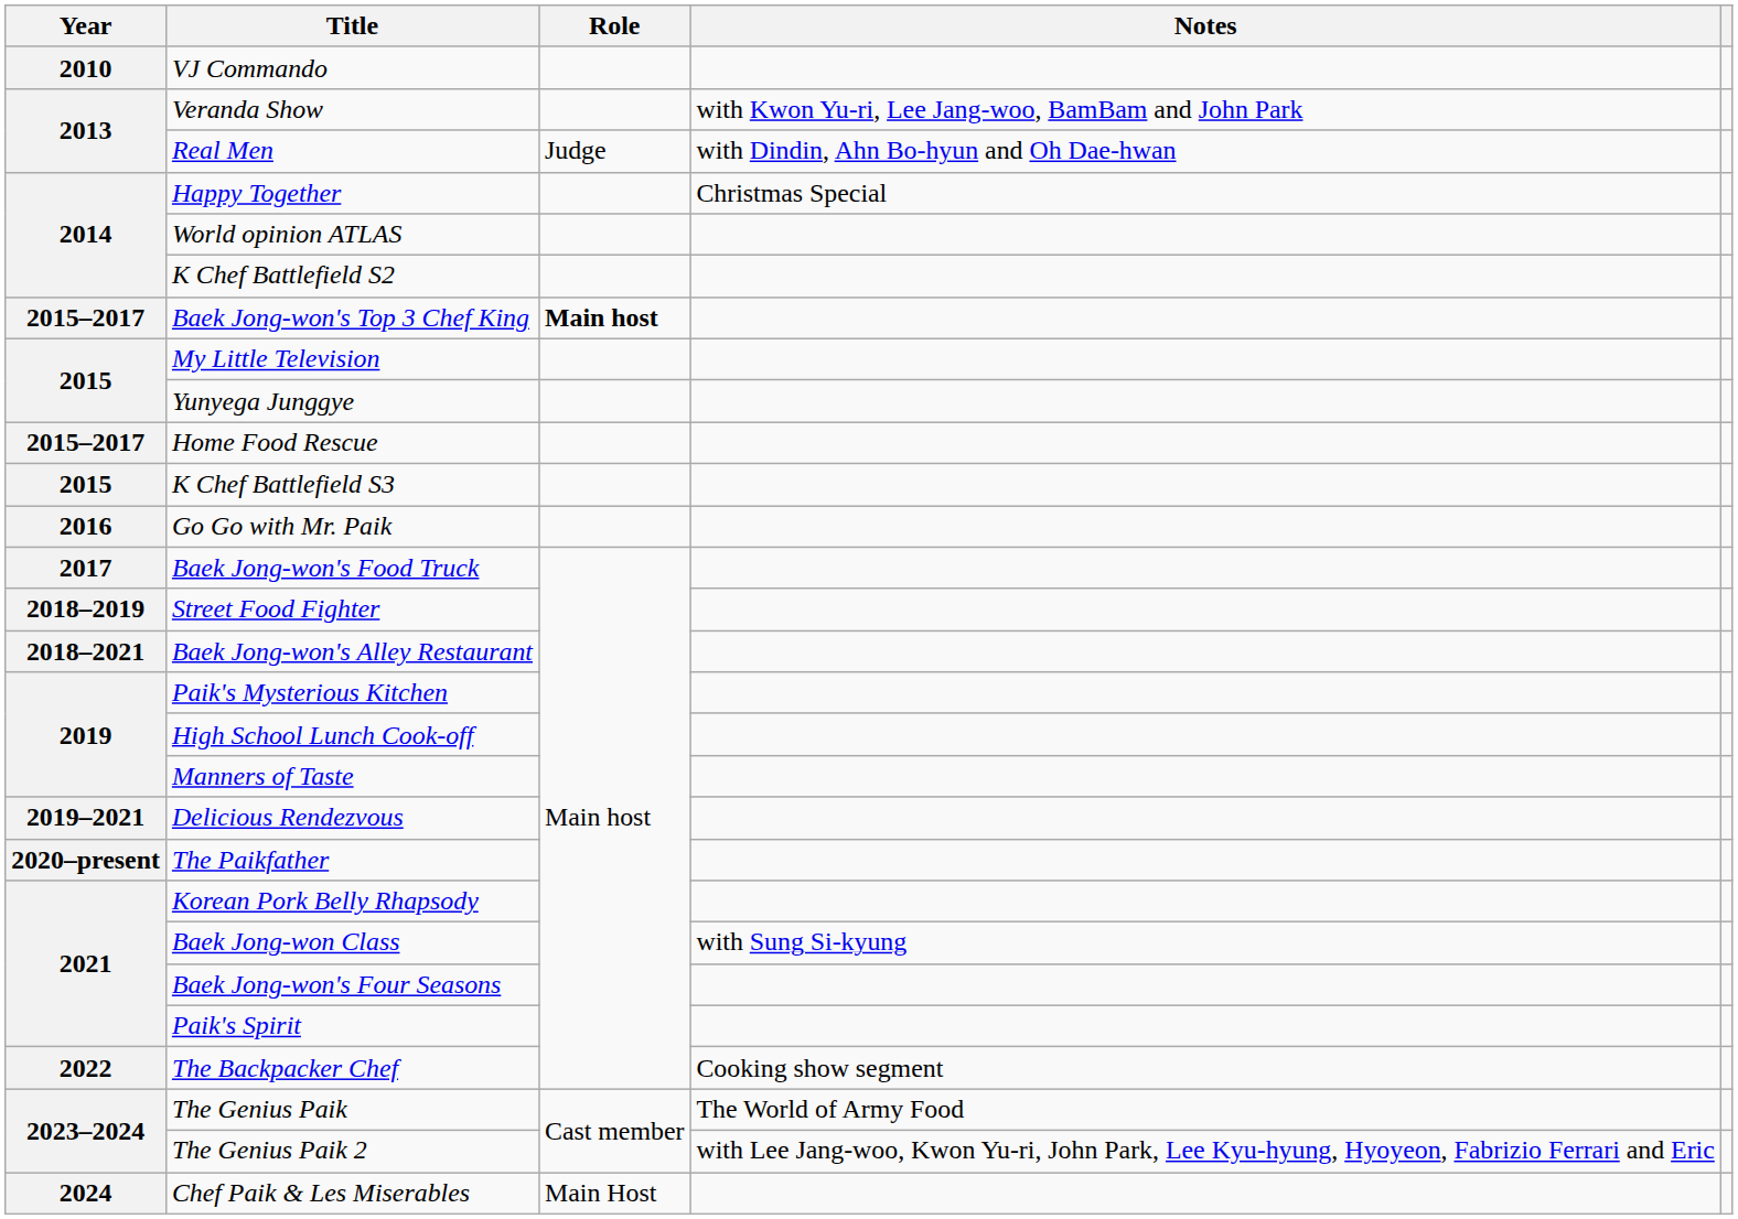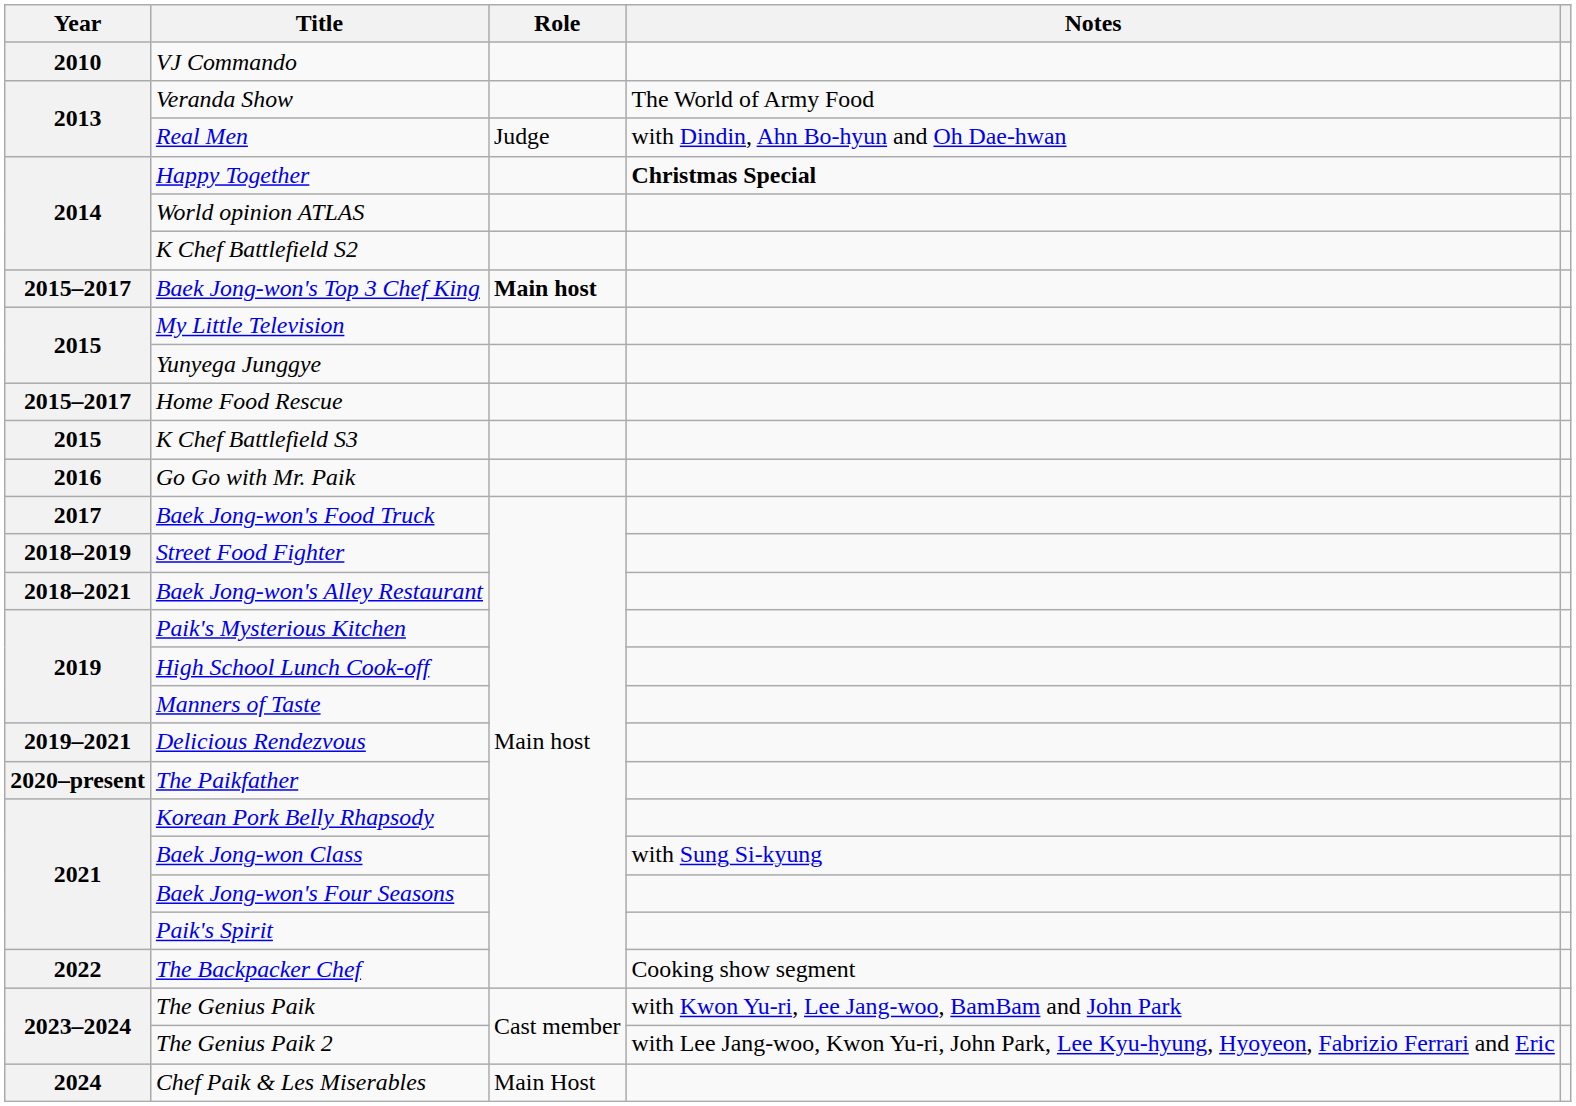Veranda Show | Notes: with Kwon Yu-ri, Lee Jang-woo, BamBam and John Park -> The World of Army Food
Happy Together | Notes: normal -> bold
The Genius Paik | Notes: The World of Army Food -> with Kwon Yu-ri, Lee Jang-woo, BamBam and John Park
